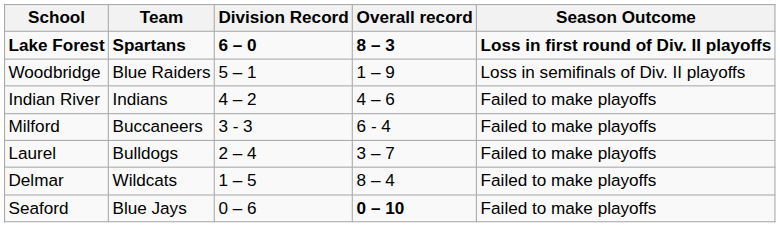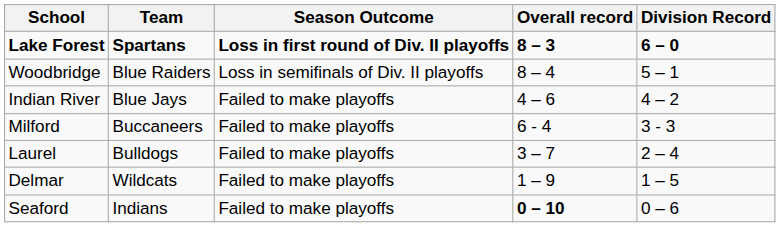columns swapped: Division Record <-> Season Outcome
Woodbridge | Overall record: 1 – 9 -> 8 – 4
Indian River | Team: Indians -> Blue Jays
Delmar | Overall record: 8 – 4 -> 1 – 9
Seaford | Team: Blue Jays -> Indians
